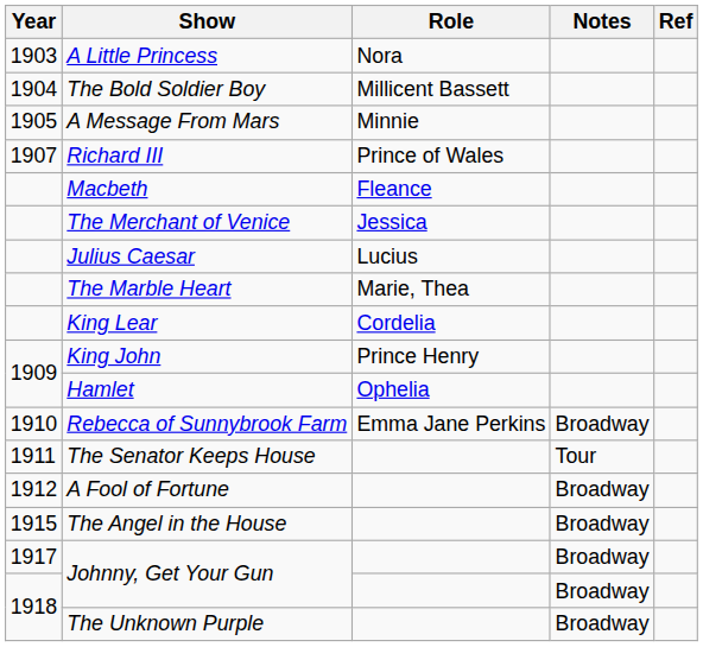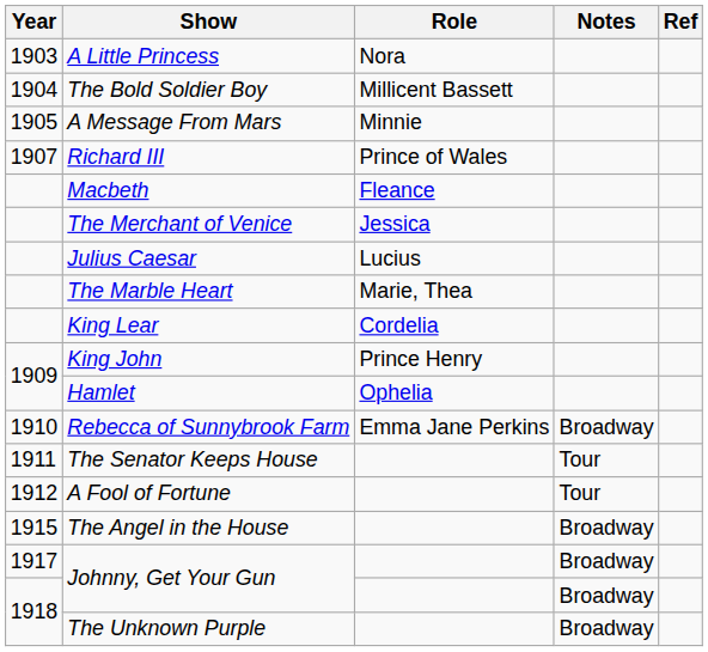A Fool of Fortune | Notes: Broadway -> Tour
